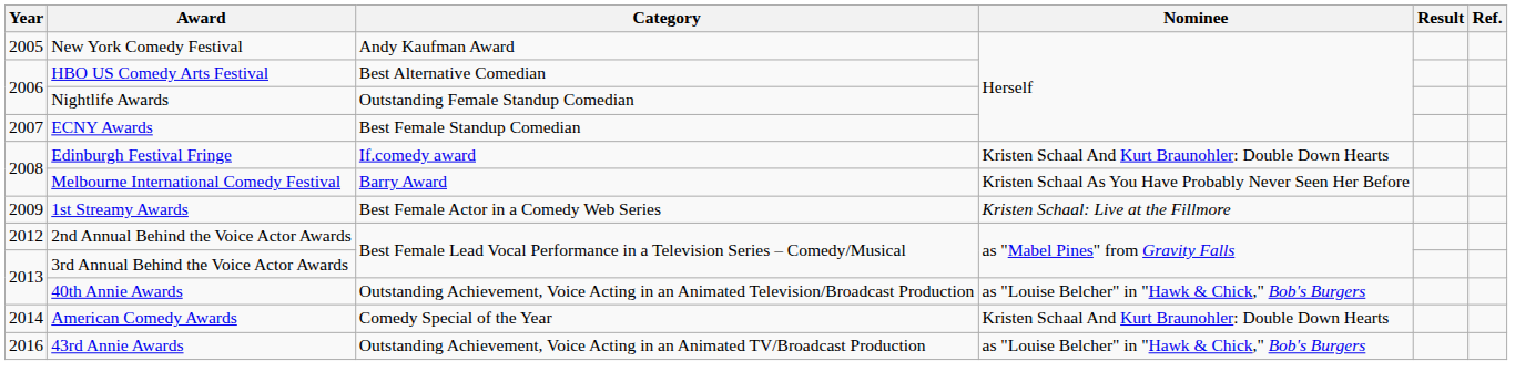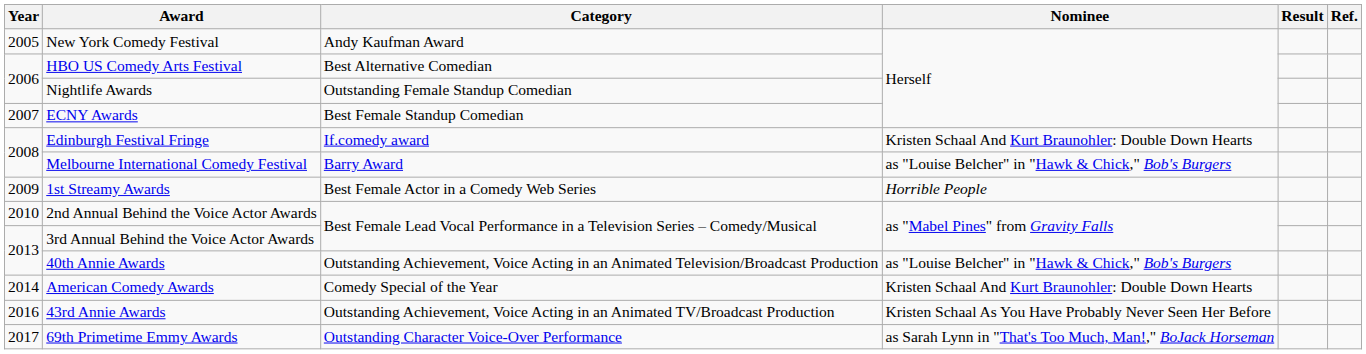Melbourne International Comedy Festival | Nominee: Kristen Schaal As You Have Probably Never Seen Her Before -> as "Louise Belcher" in "Hawk & Chick," Bob's Burgers
1st Streamy Awards | Nominee: Kristen Schaal: Live at the Fillmore -> Horrible People
2nd Annual Behind the Voice Actor Awards | Year: 2012 -> 2010
43rd Annie Awards | Nominee: as "Louise Belcher" in "Hawk & Chick," Bob's Burgers -> Kristen Schaal As You Have Probably Never Seen Her Before
+ row: 2017 | 69th Primetime Emmy Awards | Outstanding Character Voice-Over Performance | as Sarah Lynn in "That's Too Much, Man!," BoJack Horseman
